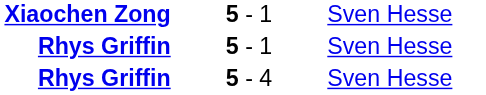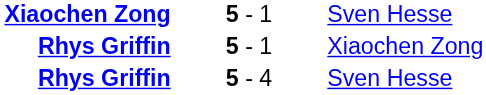Rhys Griffin / 5 - 1 | column 3: Sven Hesse -> Xiaochen Zong
